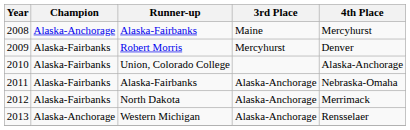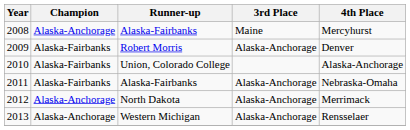2009 | 3rd Place: Mercyhurst -> Alaska-Anchorage
2012 | Champion: Alaska-Fairbanks -> Alaska-Anchorage
